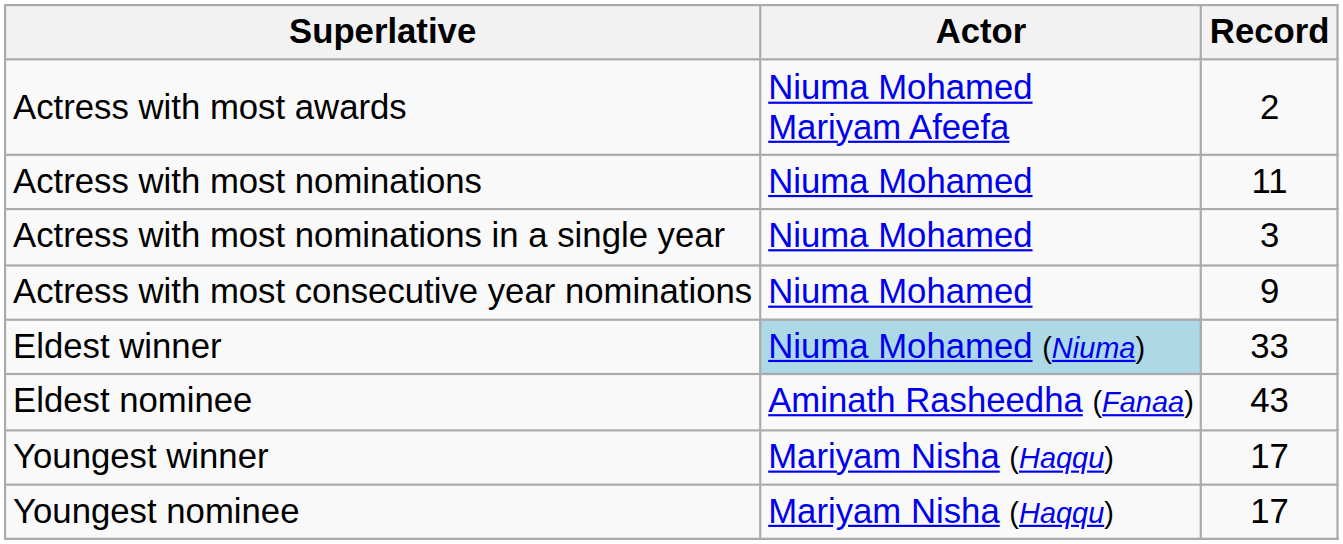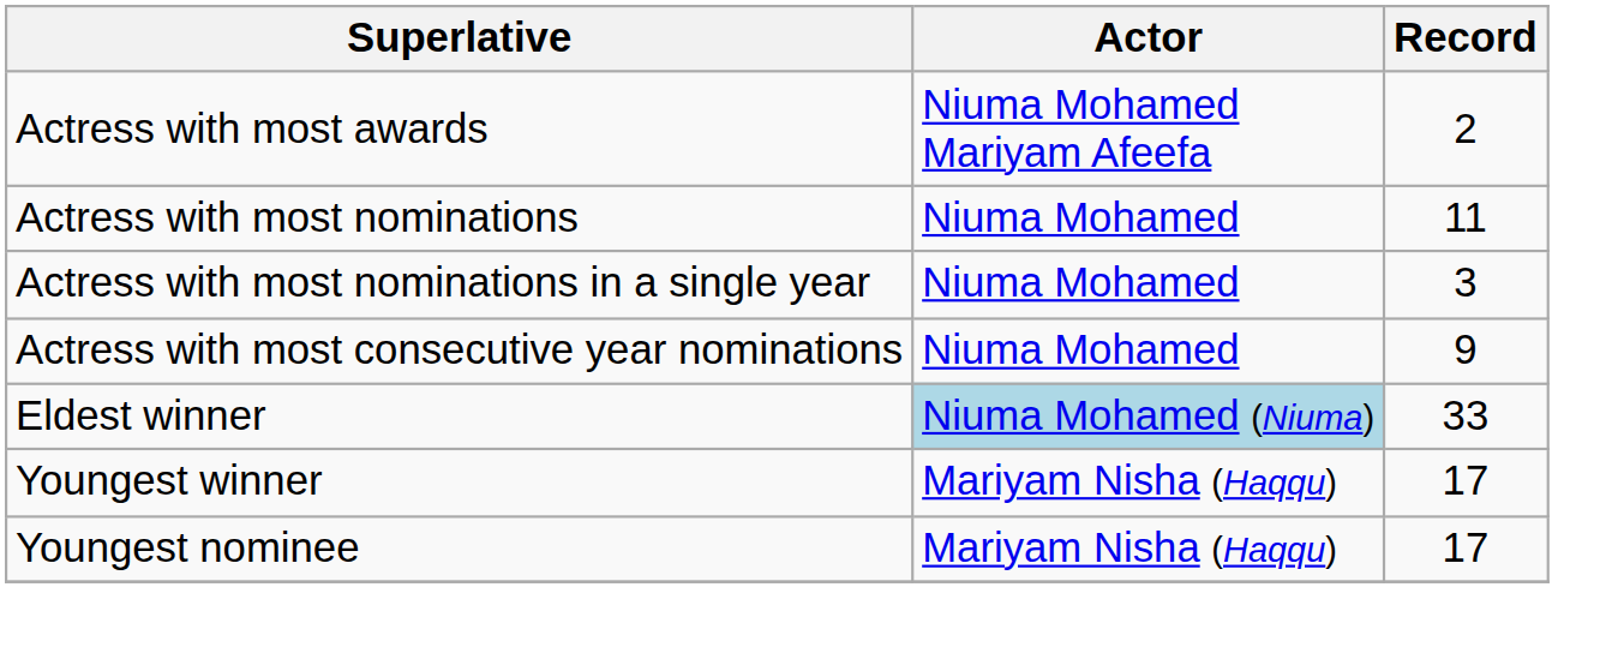- row: Eldest nominee | Aminath Rasheedha (Fanaa) | 43
